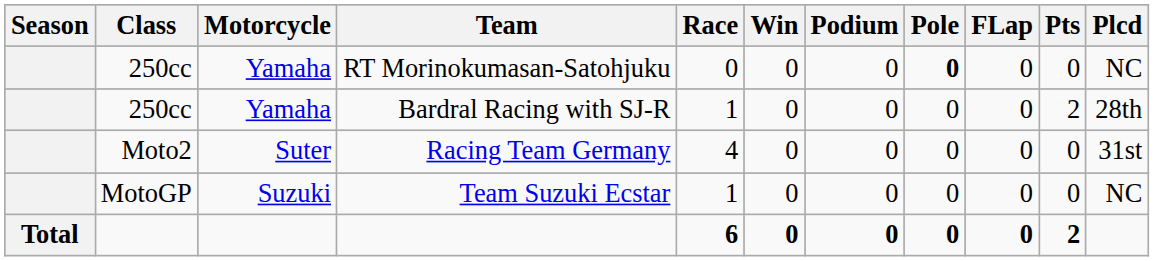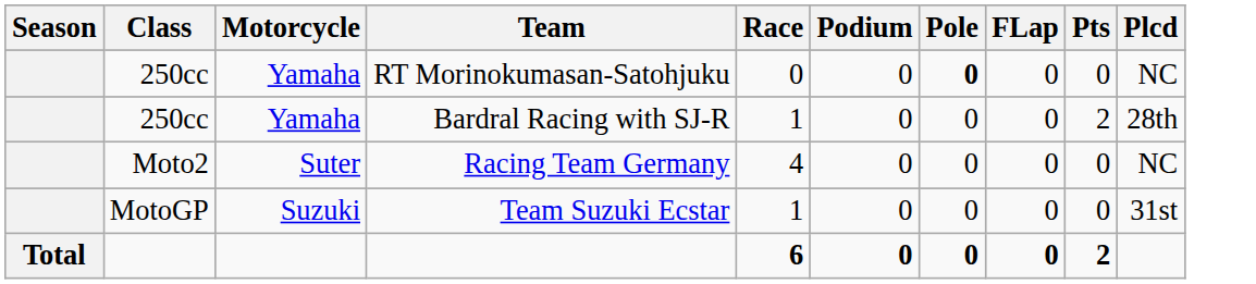- column: Win | 0 | 0 | 0 | 0 | 0
Racing Team Germany | Plcd: 31st -> NC
Team Suzuki Ecstar | Plcd: NC -> 31st
